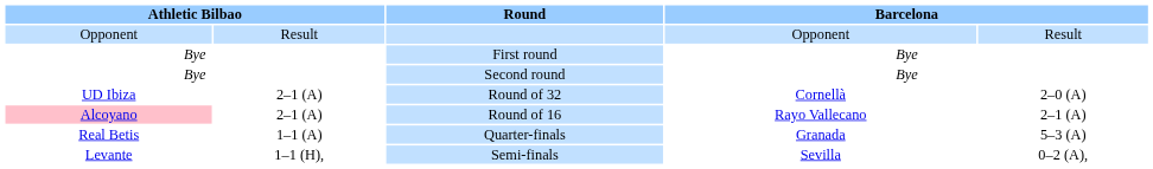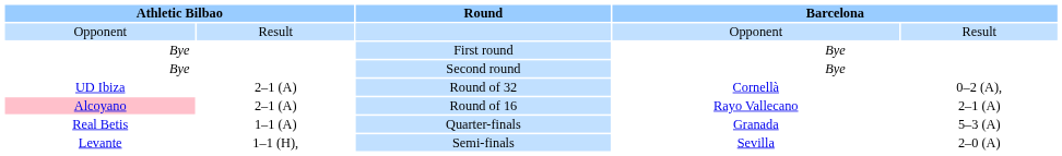Round of 32 | column 5: 2–0 (A) -> 0–2 (A),
Semi-finals | column 5: 0–2 (A), -> 2–0 (A)
